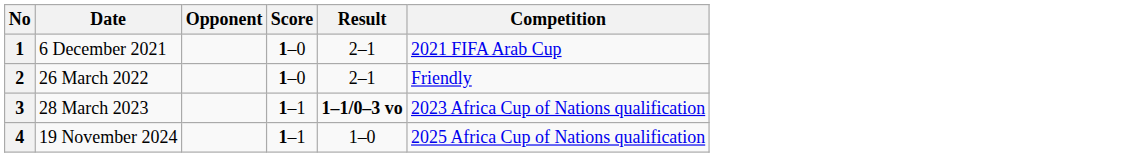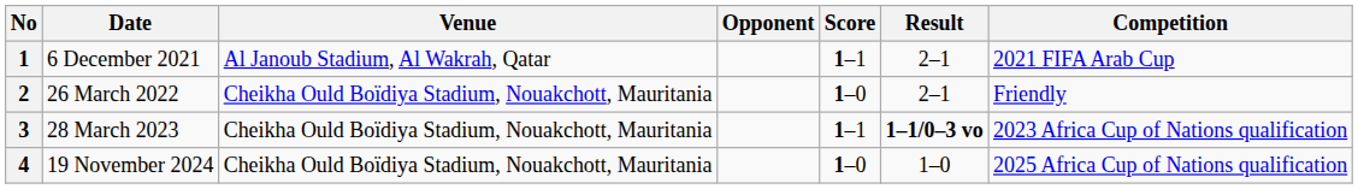+ column: Venue | Al Janoub Stadium, Al Wakrah, Qatar | Cheikha Ould Boïdiya Stadium, Nouakchott, Mauritania | Cheikha Ould Boïdiya Stadium, Nouakchott, Mauritania | Cheikha Ould Boïdiya Stadium, Nouakchott, Mauritania
1 | Score: 1–0 -> 1–1
4 | Score: 1–1 -> 1–0
